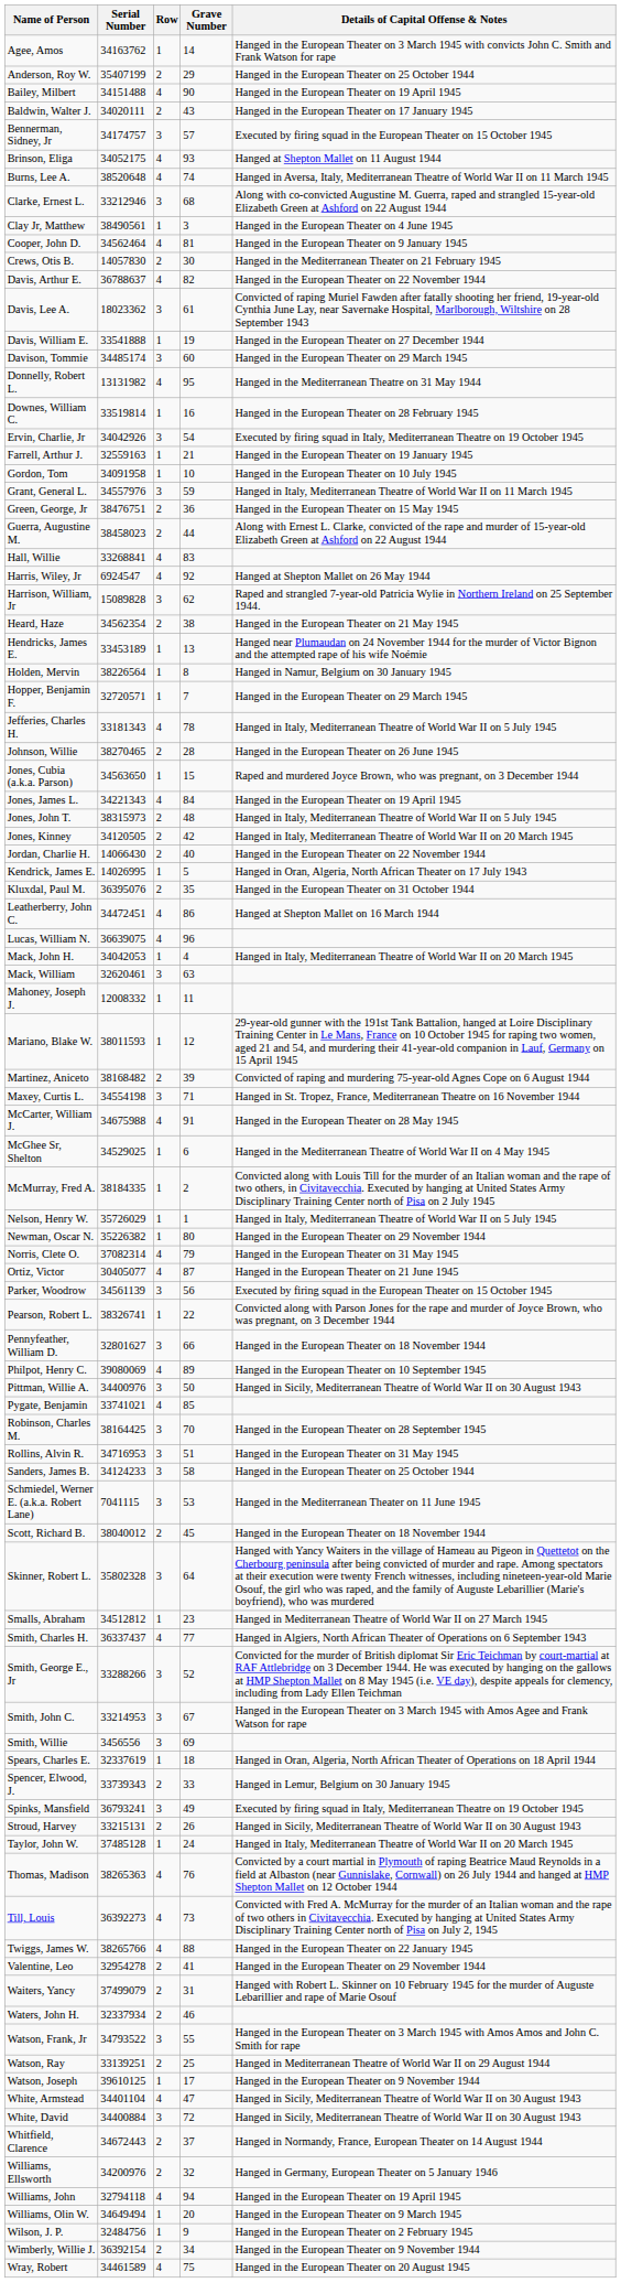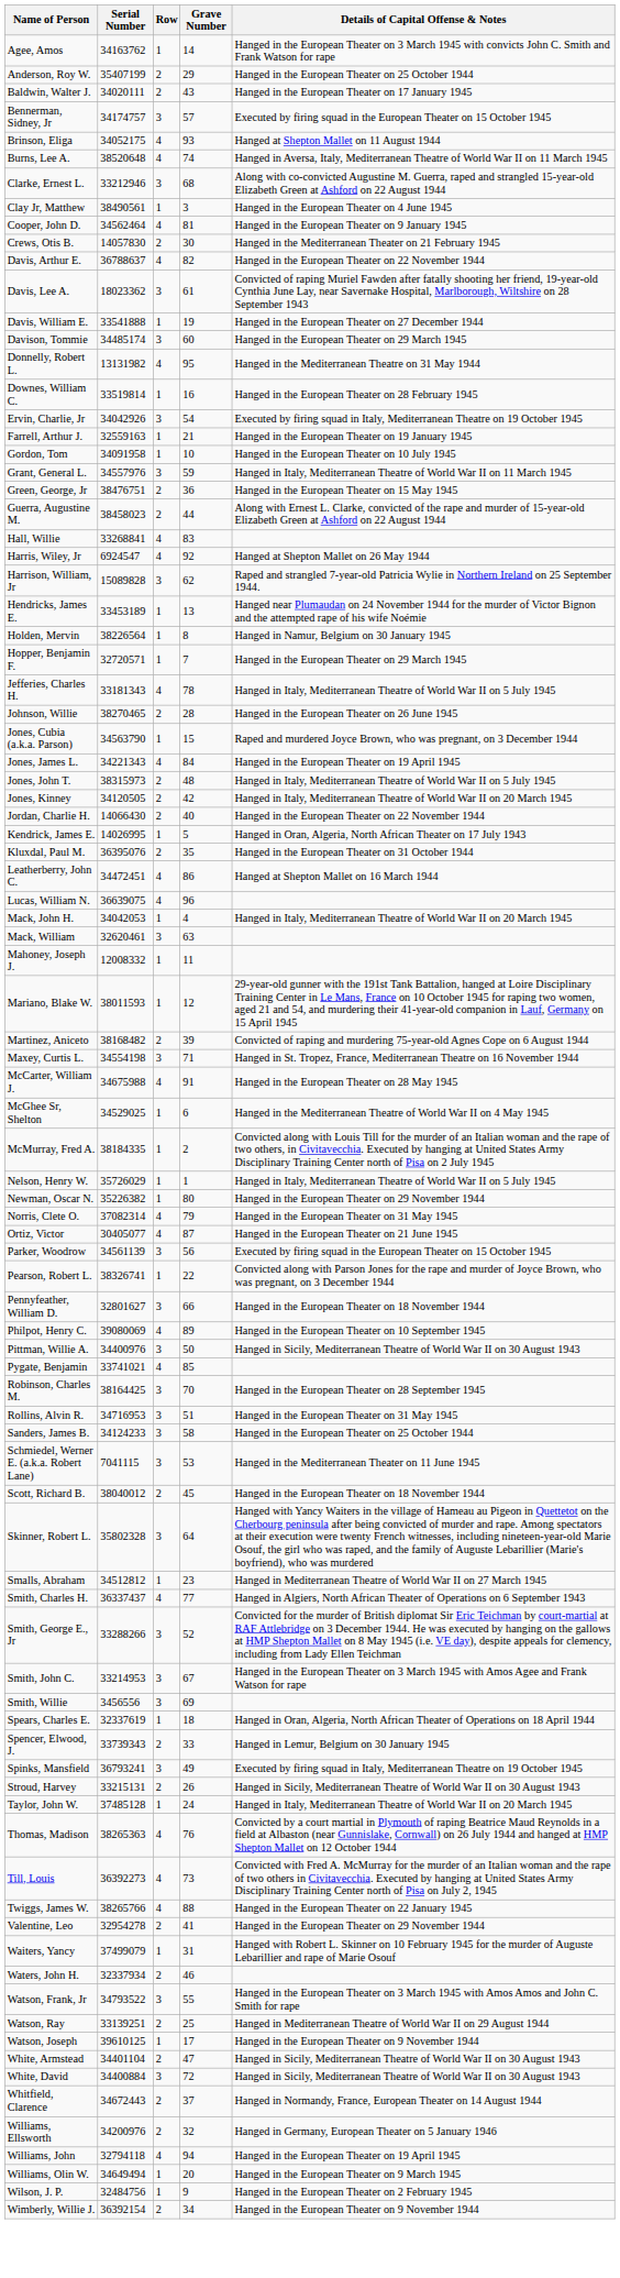- row: Bailey, Milbert | 34151488 | 4 | 90 | Hanged in the European Theater on 19 April 1945
- row: Heard, Haze | 34562354 | 2 | 38 | Hanged in the European Theater on 21 May 1945
Jones, Cubia (a.k.a. Parson) | Serial Number: 34563650 -> 34563790
Waiters, Yancy | Row: 2 -> 1
White, Armstead | Row: 4 -> 2
- row: Wray, Robert | 34461589 | 4 | 75 | Hanged in the European Theater on 20 August 1945
